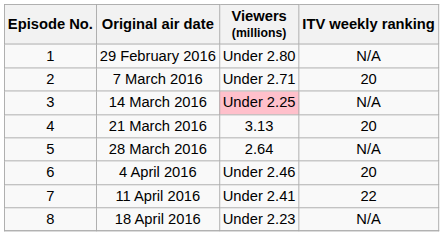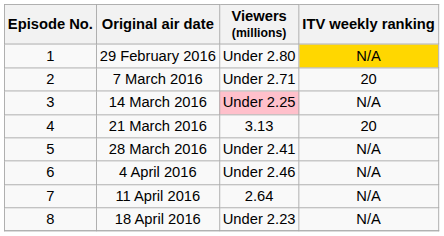29 February 2016 | ITV weekly ranking: no background -> gold background
28 March 2016 | Viewers (millions): 2.64 -> Under 2.41
4 April 2016 | ITV weekly ranking: 20 -> N/A
11 April 2016 | Viewers (millions): Under 2.41 -> 2.64
11 April 2016 | ITV weekly ranking: 22 -> N/A
